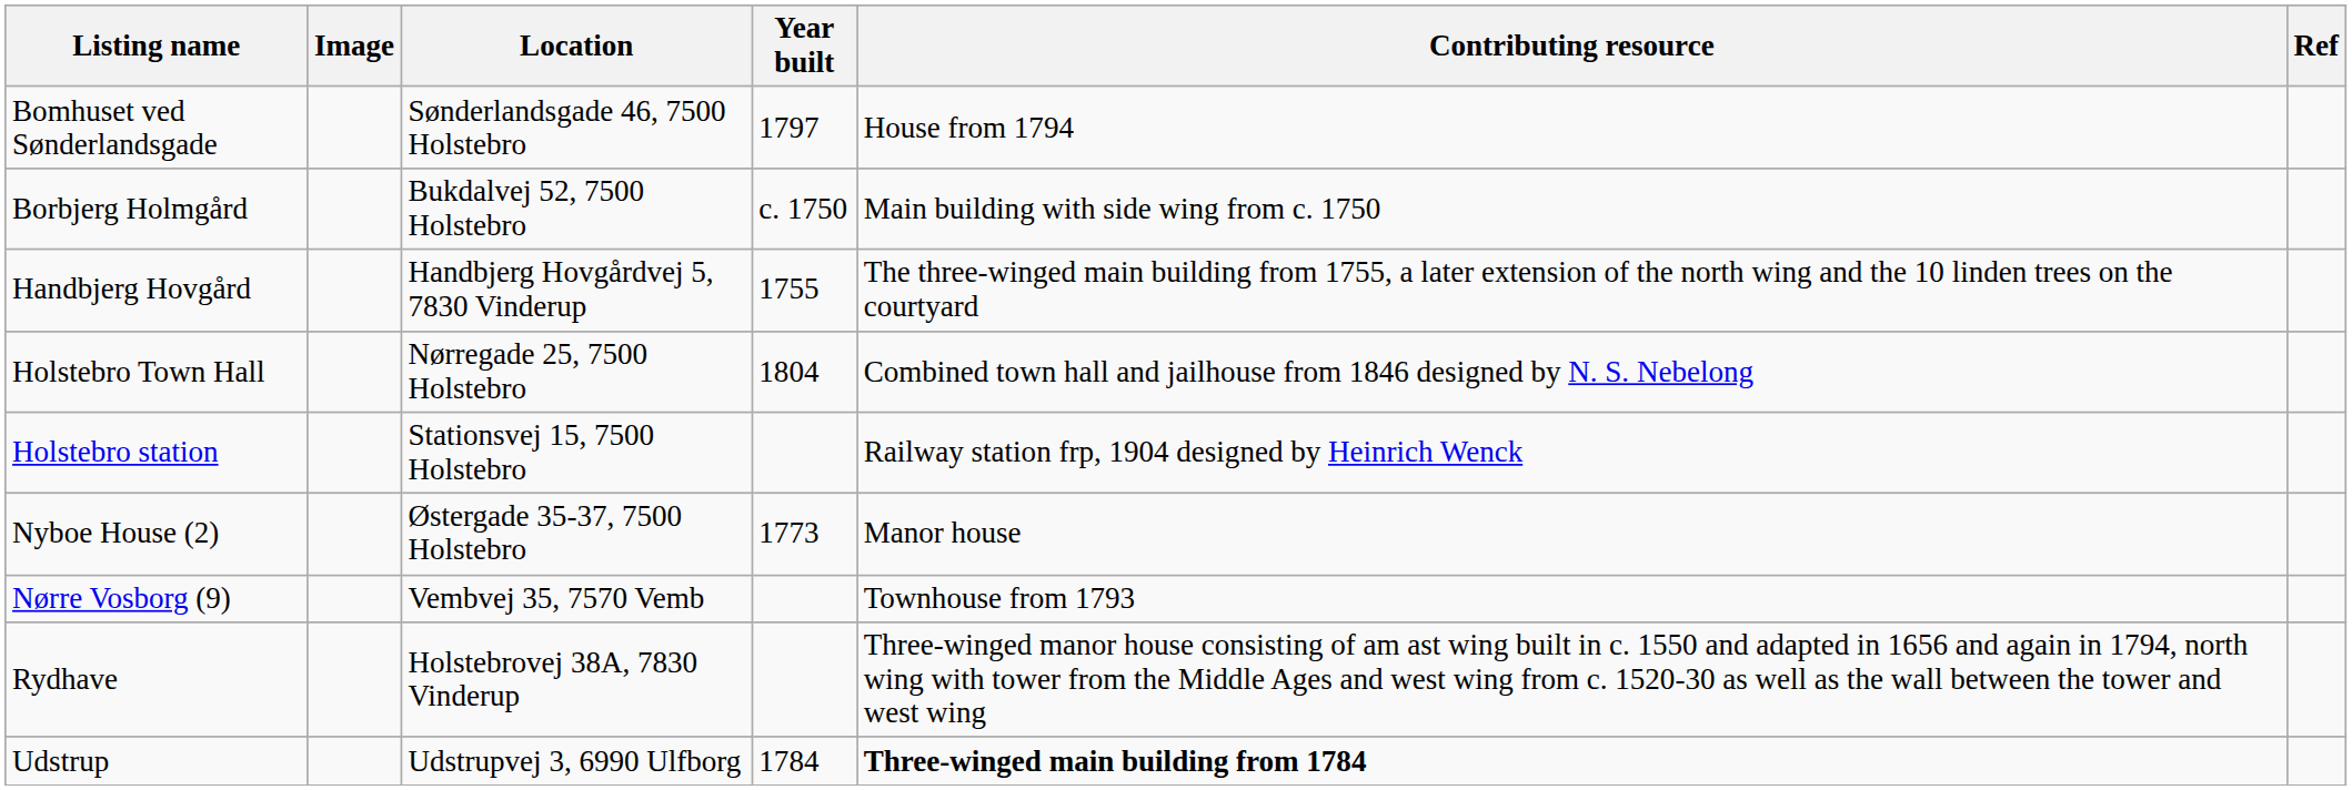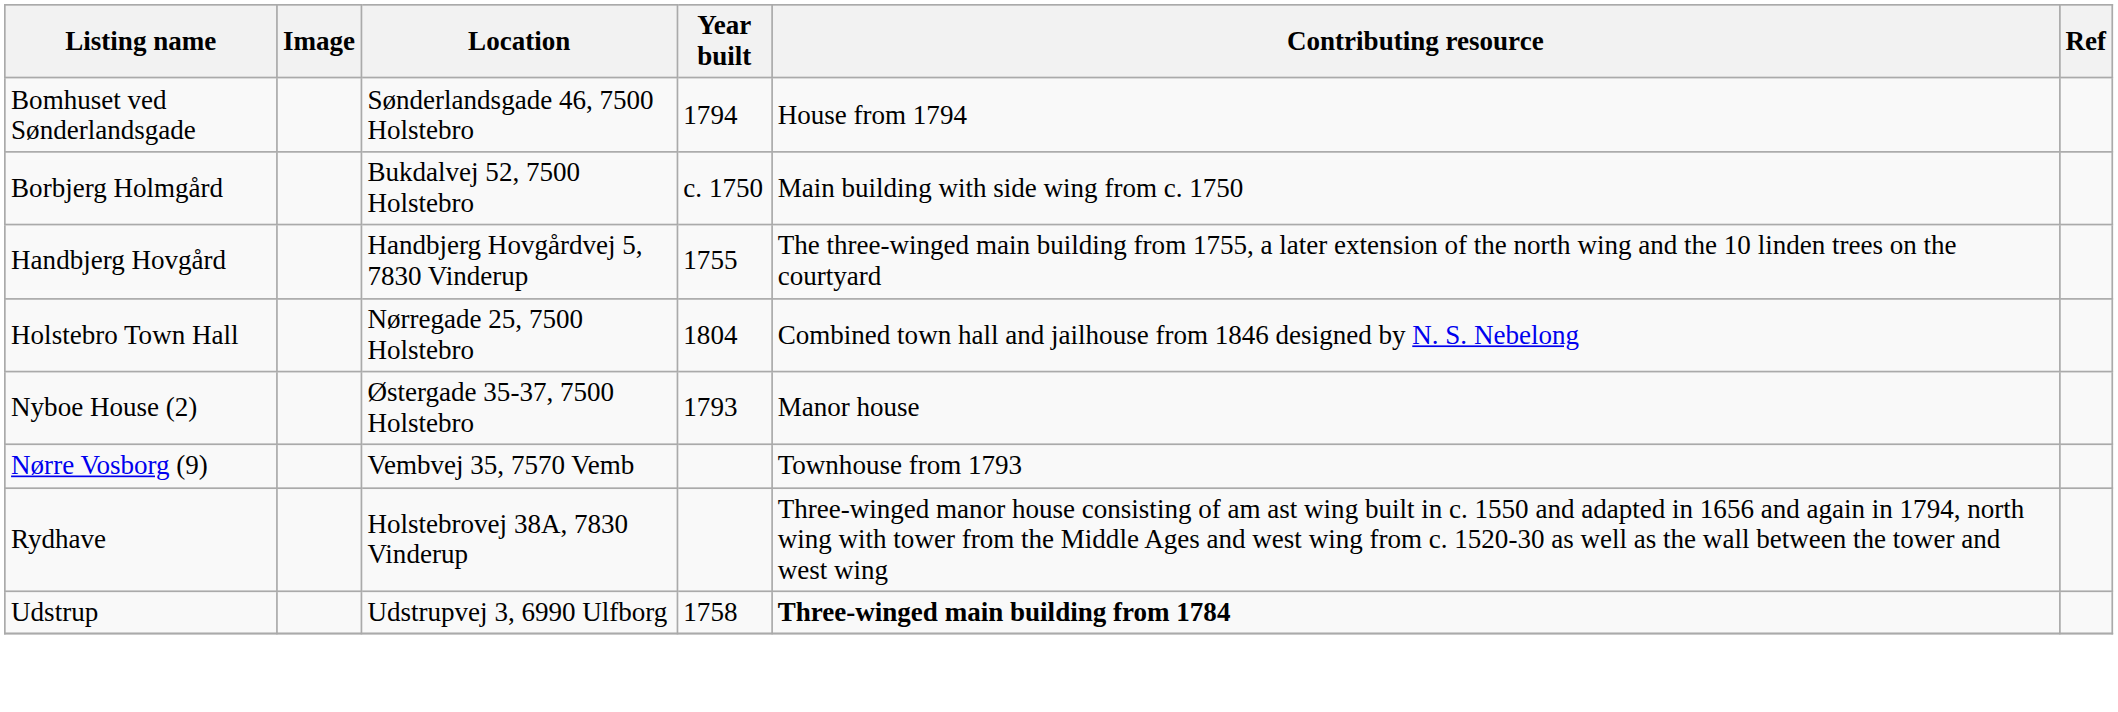Bomhuset ved Sønderlandsgade | Year built: 1797 -> 1794
- row: Holstebro station | Stationsvej 15, 7500 Holstebro | Railway station frp, 1904 designed by Heinrich Wenck
Nyboe House (2) | Year built: 1773 -> 1793
Udstrup | Year built: 1784 -> 1758
